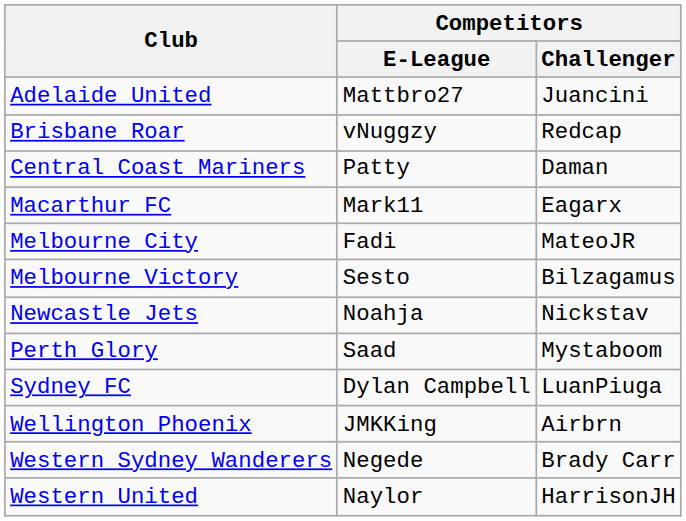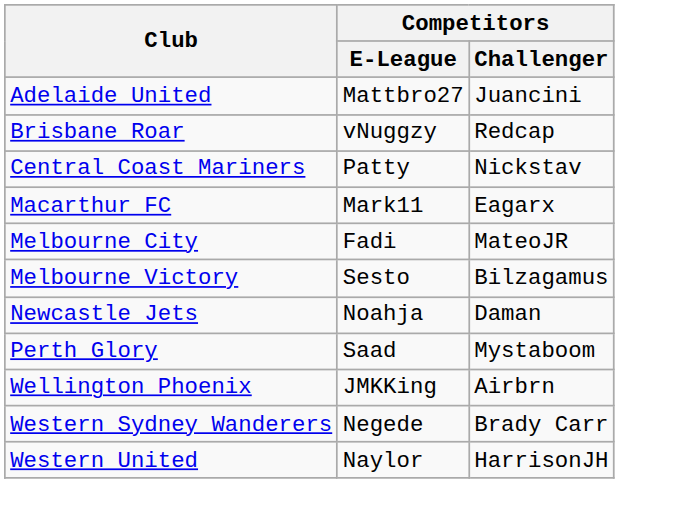Central Coast Mariners | Competitors / Challenger: Daman -> Nickstav
Newcastle Jets | Competitors / Challenger: Nickstav -> Daman
- row: Sydney FC | Dylan Campbell | LuanPiuga
